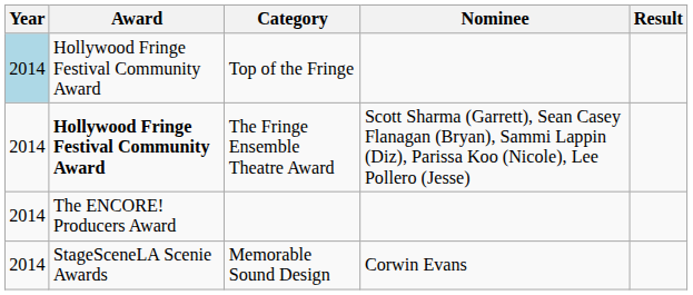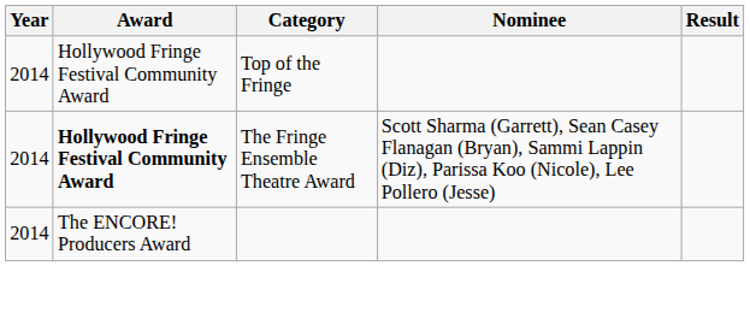Top of the Fringe | Year: lightblue background -> no background
- row: 2014 | StageSceneLA Scenie Awards | Memorable Sound Design | Corwin Evans
